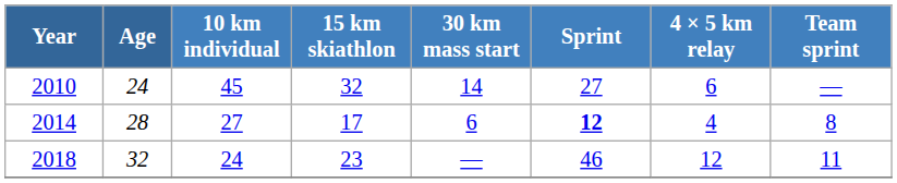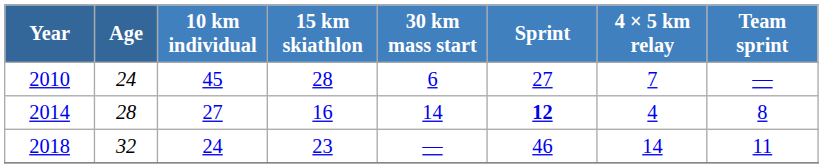2010 | 15 km skiathlon: 32 -> 28
2010 | 30 km mass start: 14 -> 6
2010 | 4 × 5 km relay: 6 -> 7
2014 | 15 km skiathlon: 17 -> 16
2014 | 30 km mass start: 6 -> 14
2018 | 4 × 5 km relay: 12 -> 14
